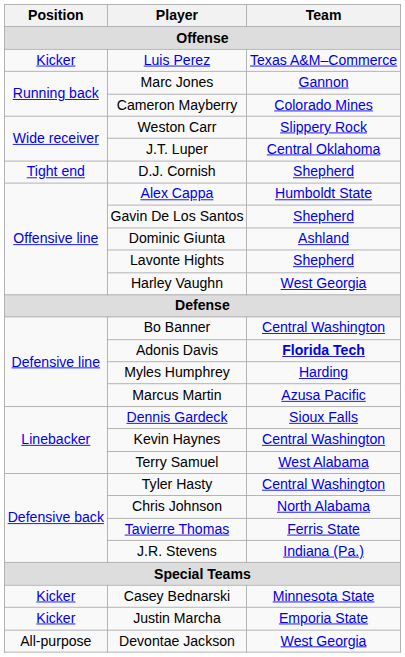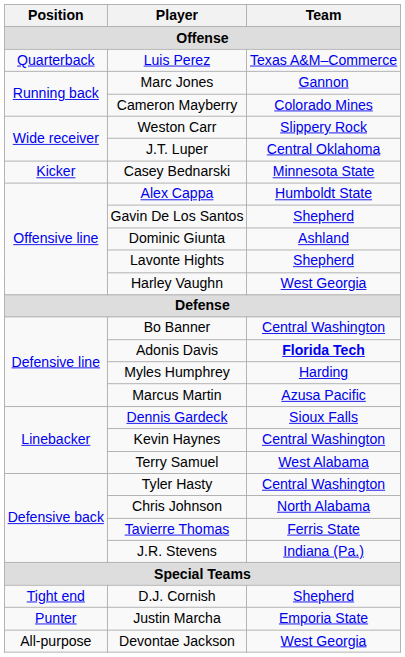Luis Perez | Position: Kicker -> Quarterback
rows swapped: D.J. Cornish <-> Casey Bednarski
Justin Marcha | Position: Kicker -> Punter
